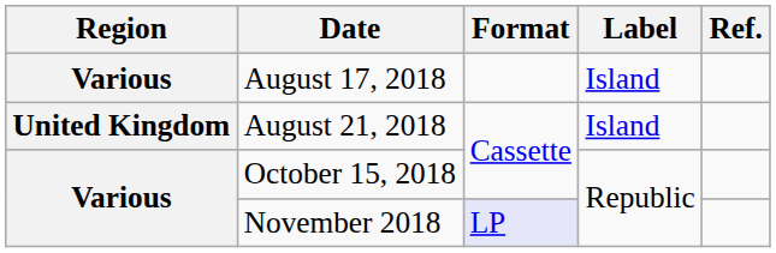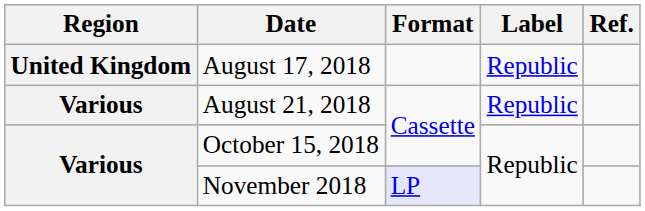August 17, 2018 | Region: Various -> United Kingdom
August 17, 2018 | Label: Island -> Republic
August 21, 2018 | Region: United Kingdom -> Various
August 21, 2018 | Label: Island -> Republic
